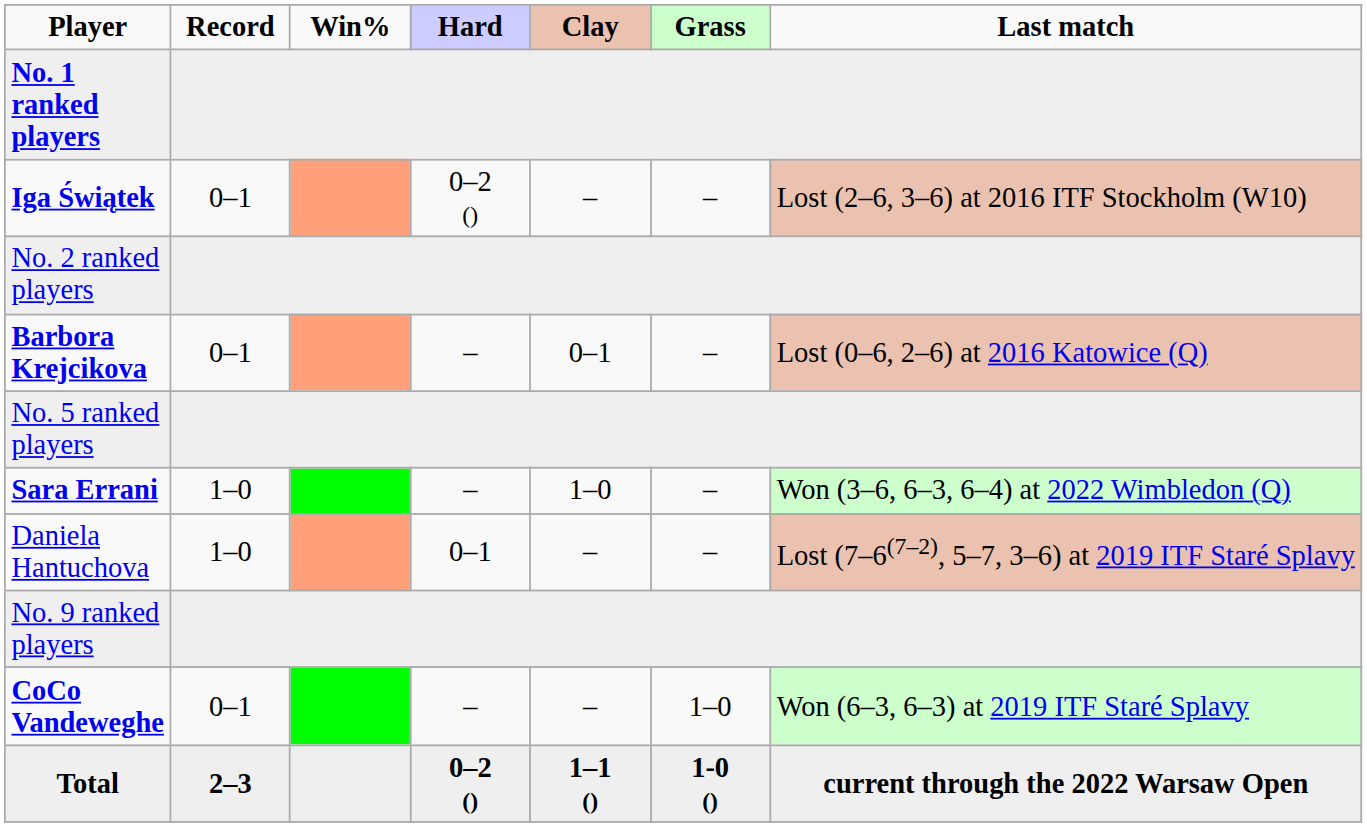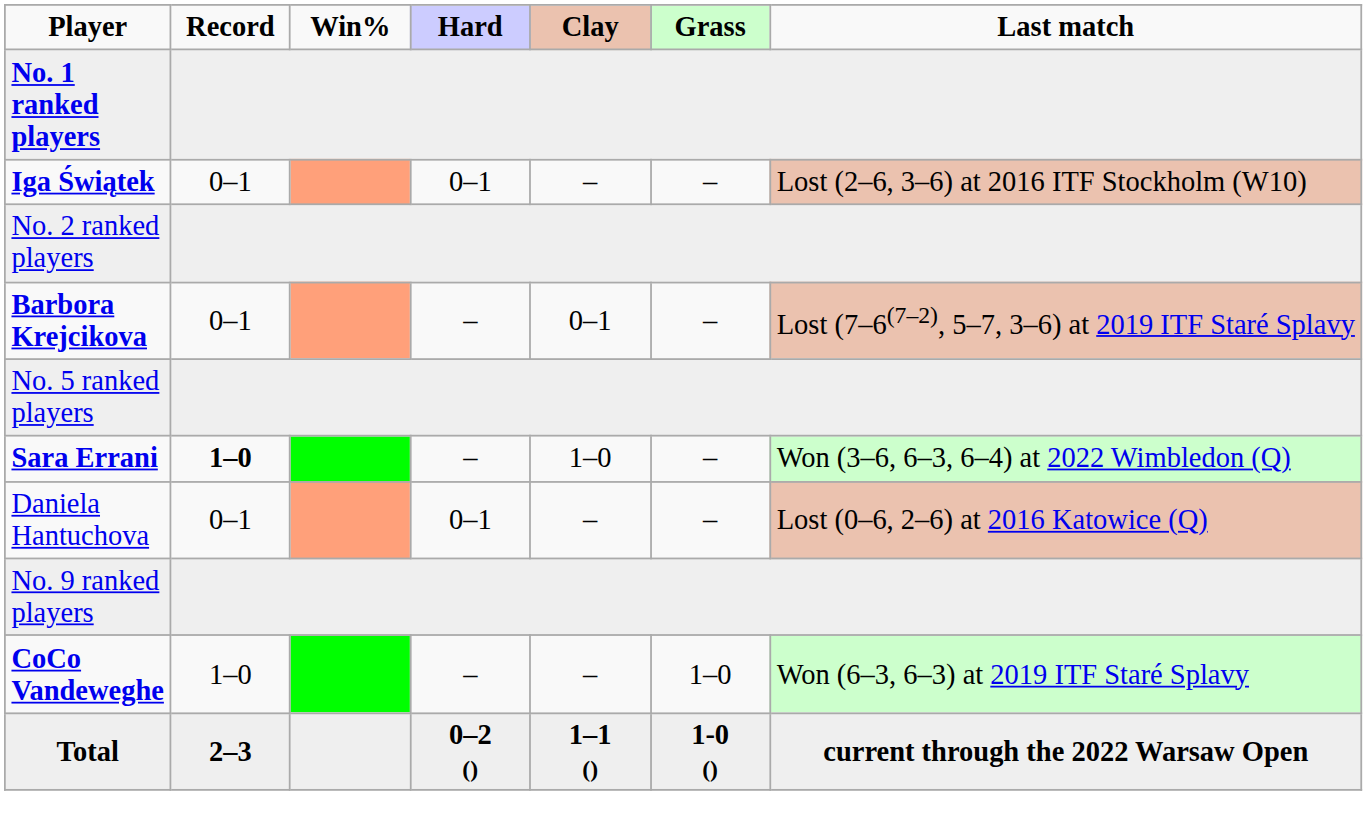Iga Świątek | Hard: 0–2 () -> 0–1
Barbora Krejcikova | Last match: Lost (0–6, 2–6) at 2016 Katowice (Q) -> Lost (7–6(7–2), 5–7, 3–6) at 2019 ITF Staré Splavy
Sara Errani | Record: normal -> bold
Daniela Hantuchova | Record: 1–0 -> 0–1
Daniela Hantuchova | Last match: Lost (7–6(7–2), 5–7, 3–6) at 2019 ITF Staré Splavy -> Lost (0–6, 2–6) at 2016 Katowice (Q)
CoCo Vandeweghe | Record: 0–1 -> 1–0
